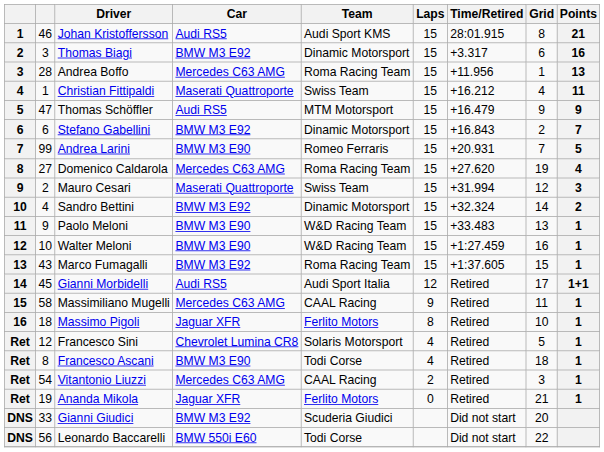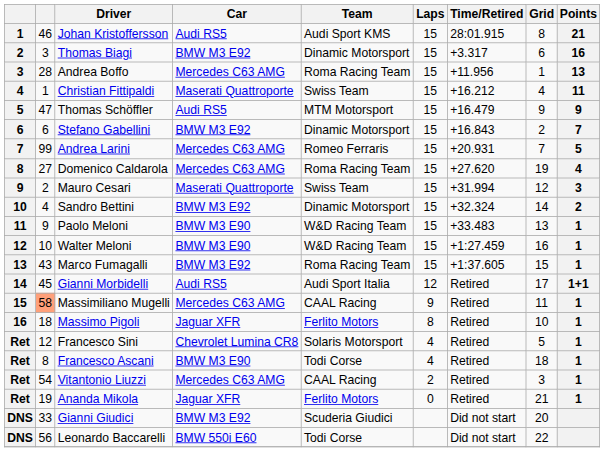Andrea Larini | Car: BMW M3 E90 -> Mercedes C63 AMG
Massimiliano Mugelli | column 2: no background -> lightsalmon background
